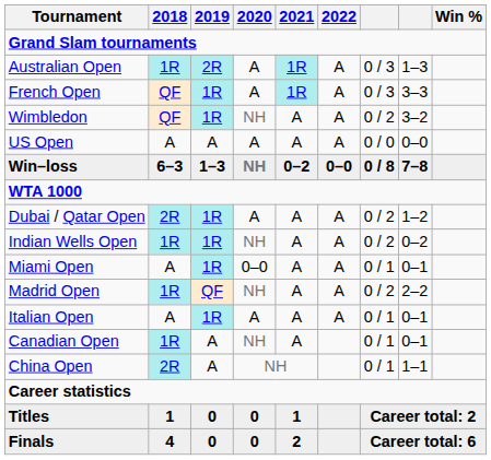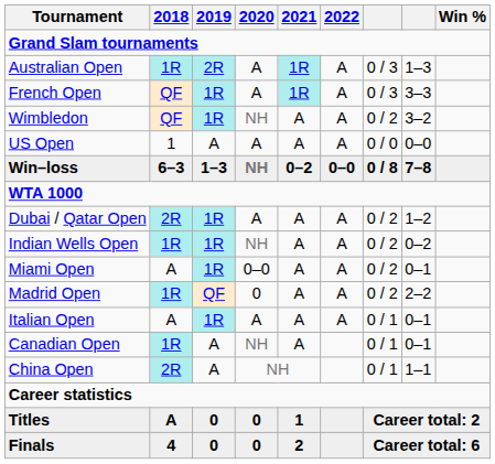US Open | 2018: A -> 1
Miami Open | column 7: 0 / 1 -> 0 / 2
Madrid Open | 2020: NH -> 0
Titles | 2018: 1 -> A
